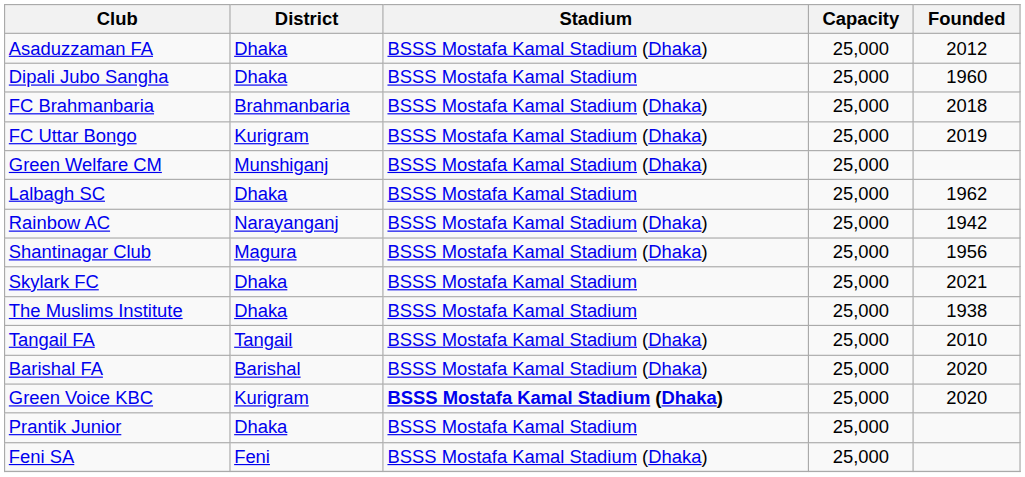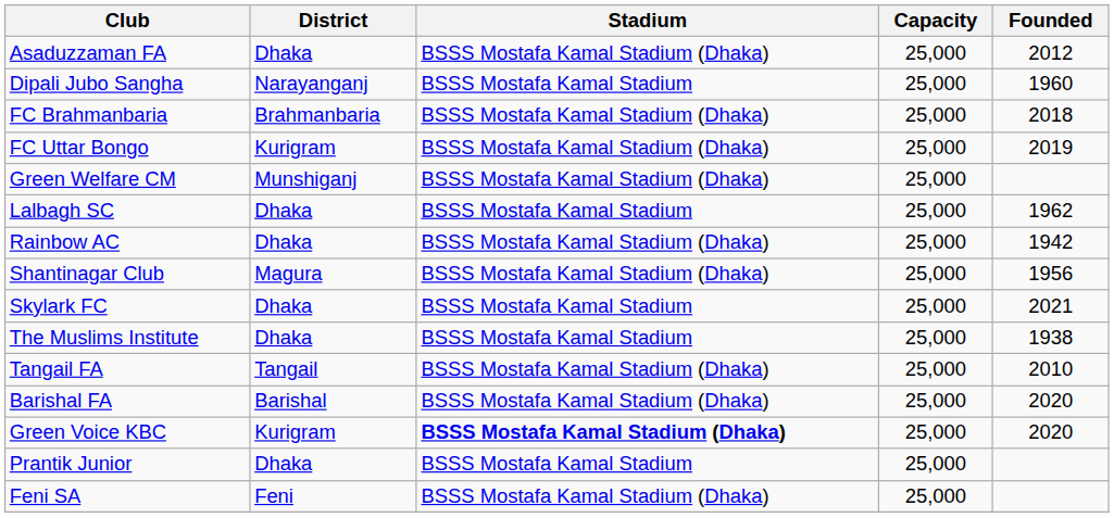Dipali Jubo Sangha | District: Dhaka -> Narayanganj
Rainbow AC | District: Narayanganj -> Dhaka
